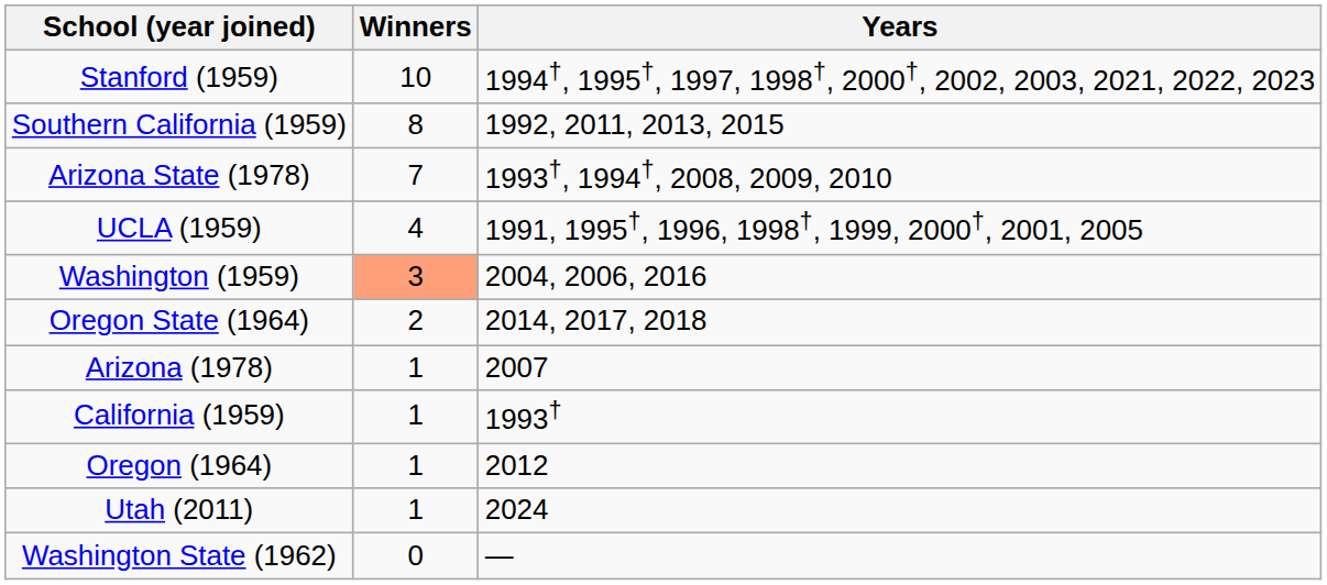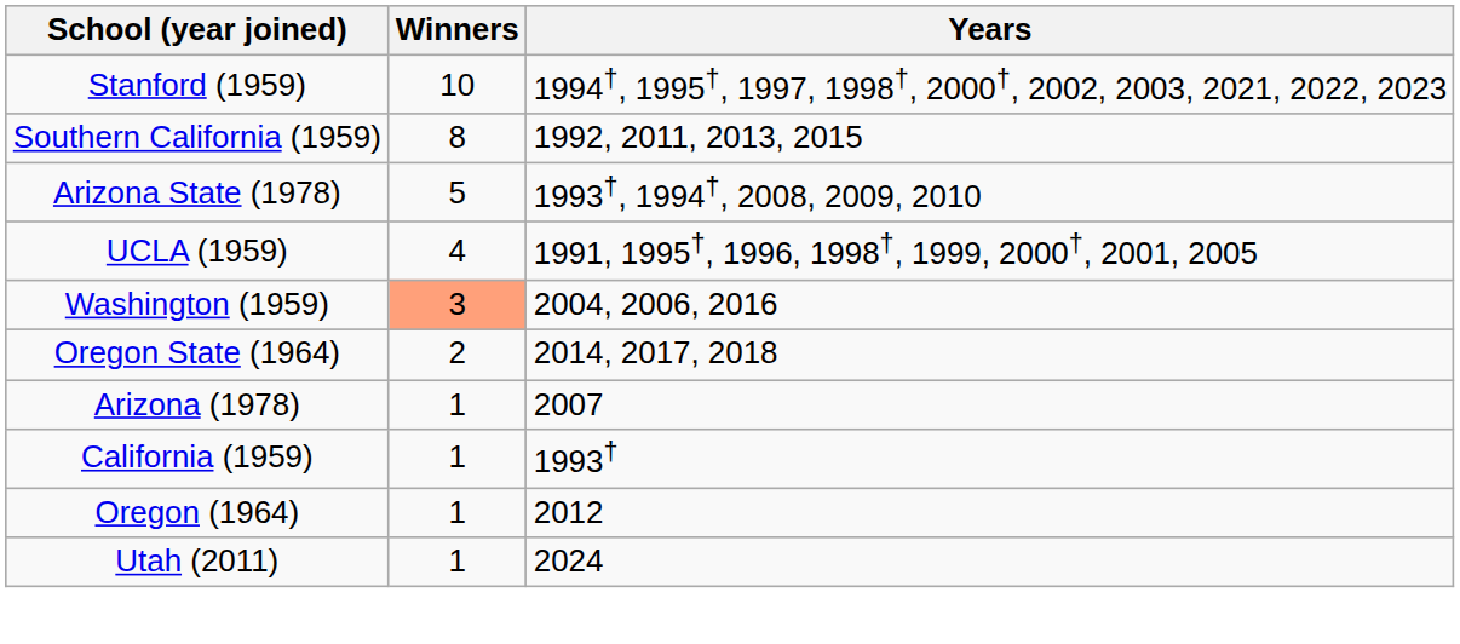Arizona State (1978) | Winners: 7 -> 5
- row: Washington State (1962) | 0 | —
